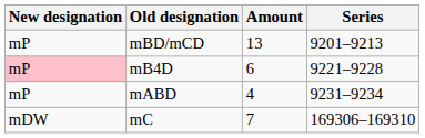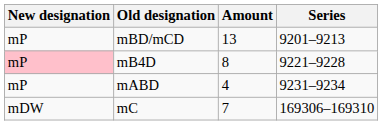mB4D | Amount: 6 -> 8
